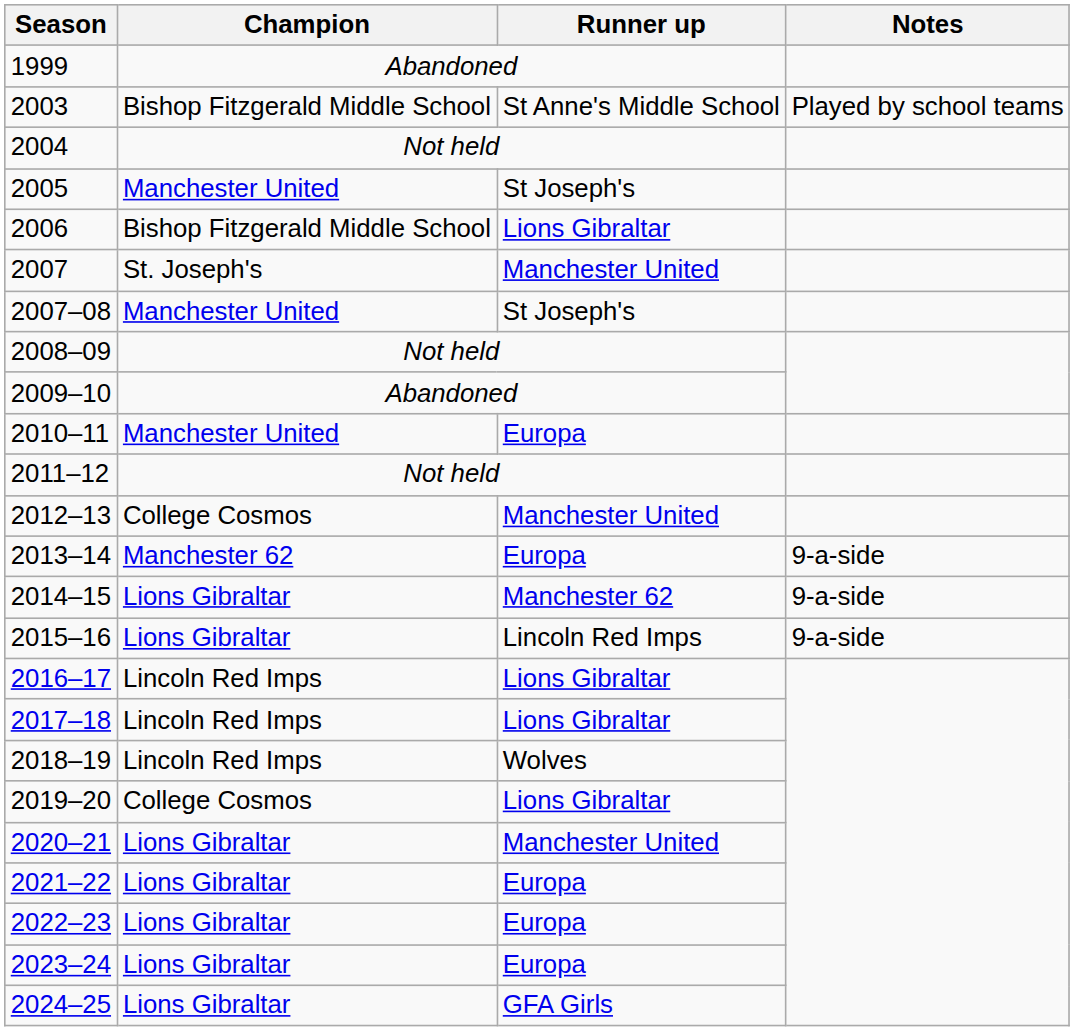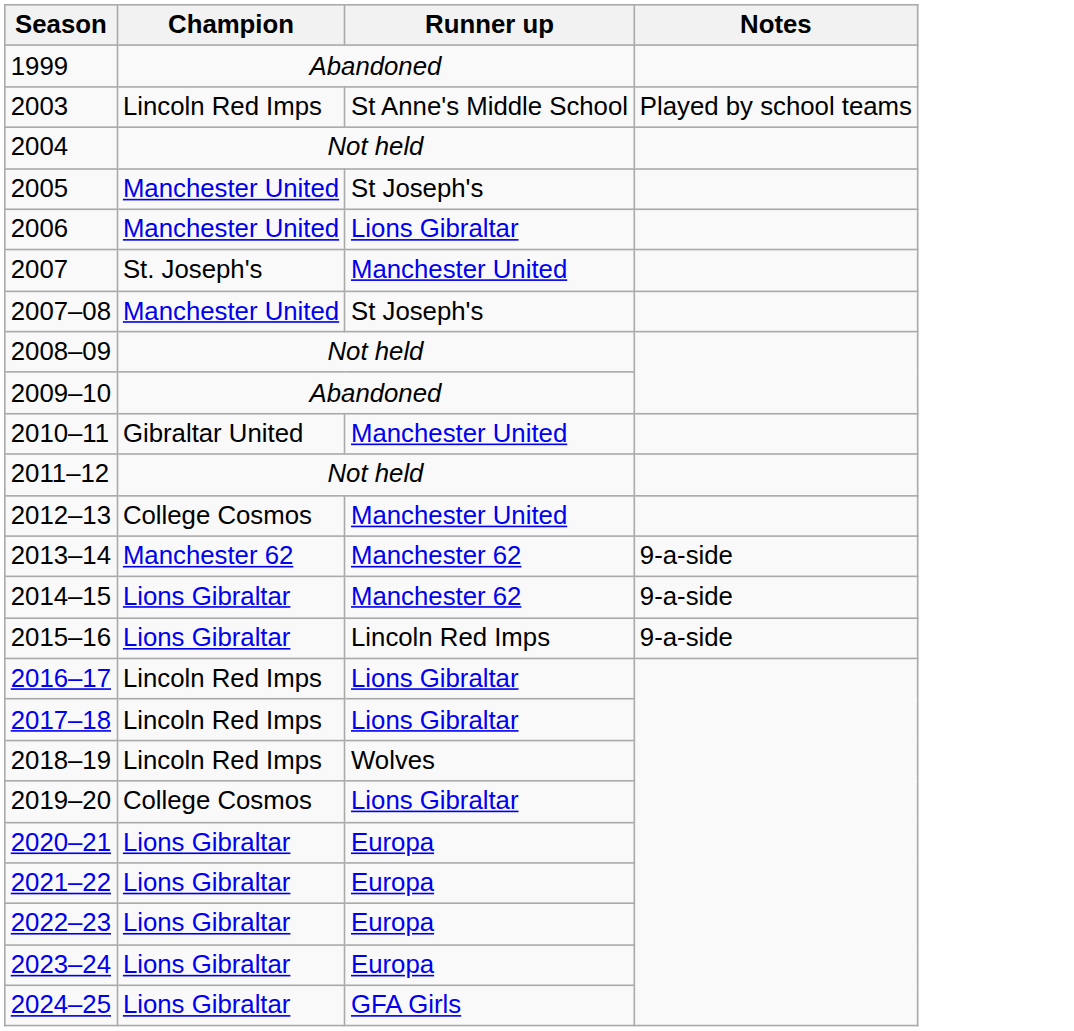2003 | Champion: Bishop Fitzgerald Middle School -> Lincoln Red Imps
2006 | Champion: Bishop Fitzgerald Middle School -> Manchester United
2010–11 | Champion: Manchester United -> Gibraltar United
2010–11 | Runner up: Europa -> Manchester United
2013–14 | Runner up: Europa -> Manchester 62
2020–21 | Runner up: Manchester United -> Europa
